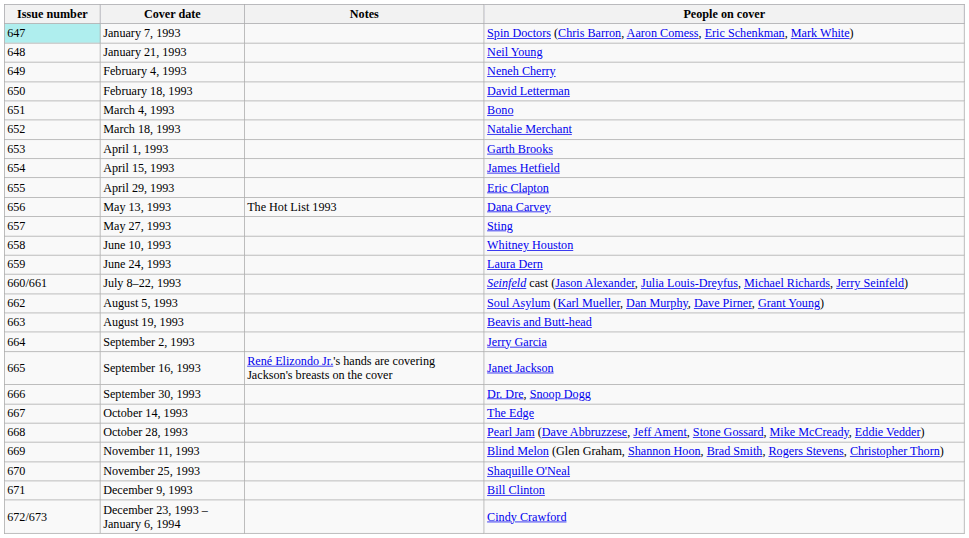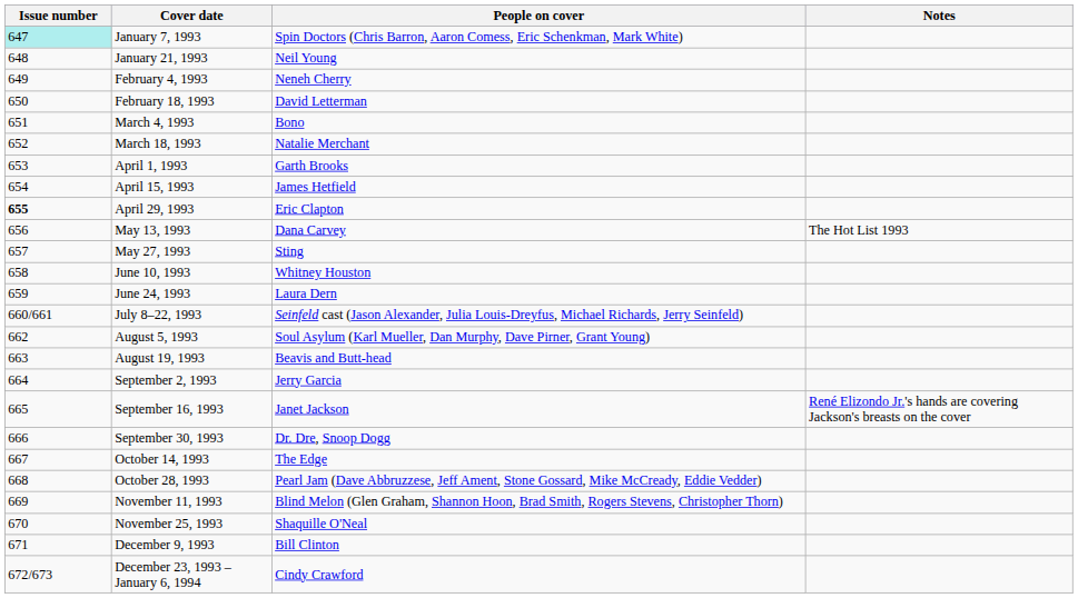columns swapped: People on cover <-> Notes
April 29, 1993 | Issue number: normal -> bold
